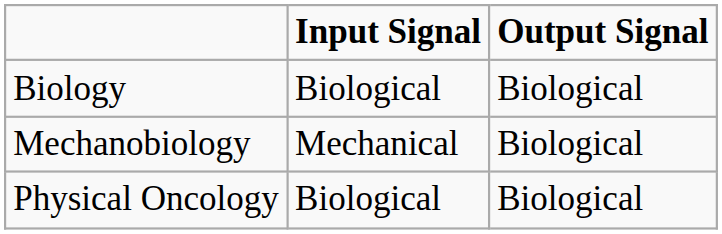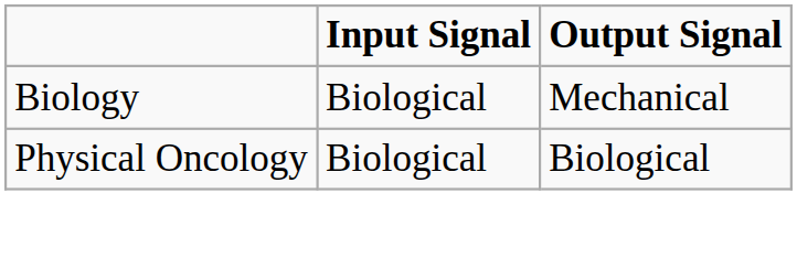Biology | Output Signal: Biological -> Mechanical
- row: Mechanobiology | Mechanical | Biological
